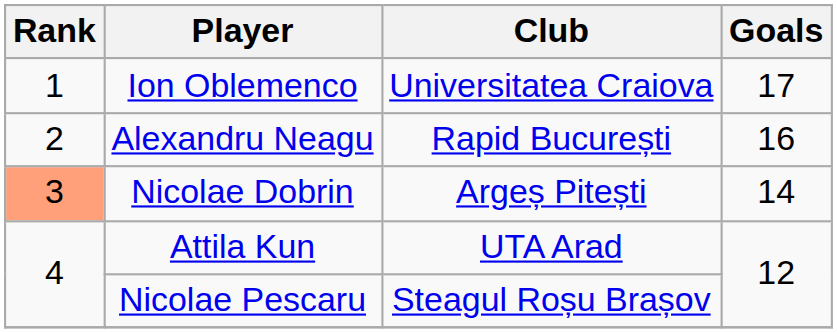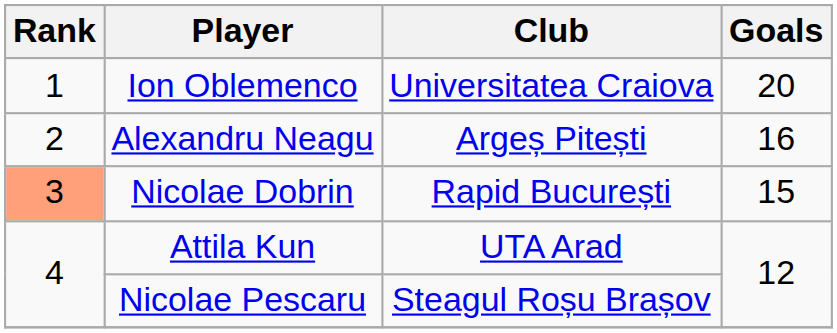Ion Oblemenco | Goals: 17 -> 20
Alexandru Neagu | Club: Rapid București -> Argeș Pitești
Nicolae Dobrin | Club: Argeș Pitești -> Rapid București
Nicolae Dobrin | Goals: 14 -> 15
